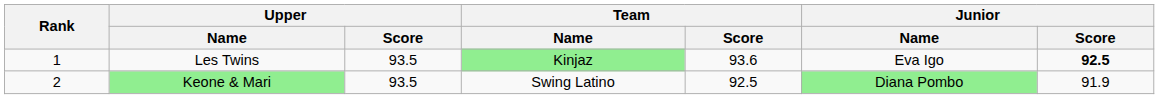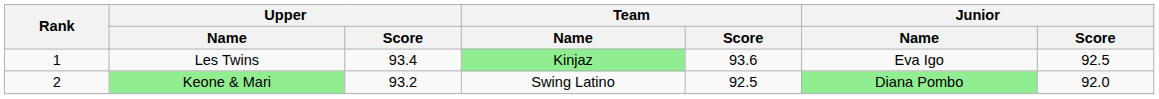Les Twins | Upper / Score: 93.5 -> 93.4
Les Twins | Junior / Score: bold -> normal
Keone & Mari | Upper / Score: 93.5 -> 93.2
Keone & Mari | Junior / Score: 91.9 -> 92.0
